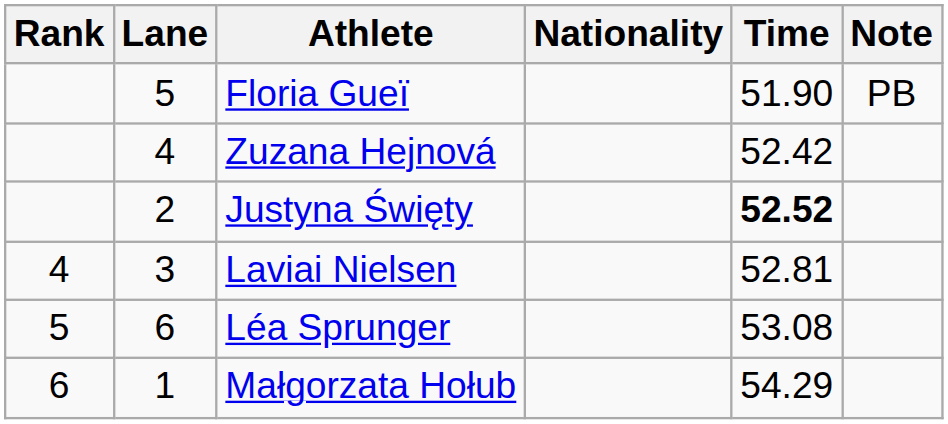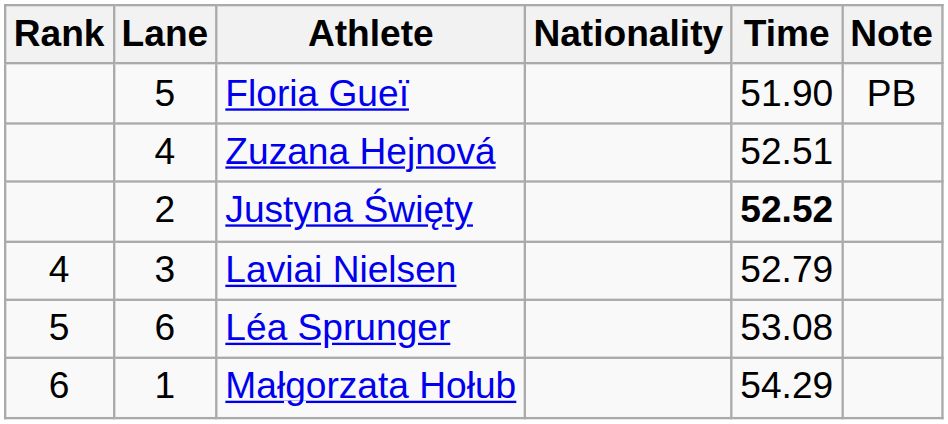Zuzana Hejnová | Time: 52.42 -> 52.51
Laviai Nielsen | Time: 52.81 -> 52.79
